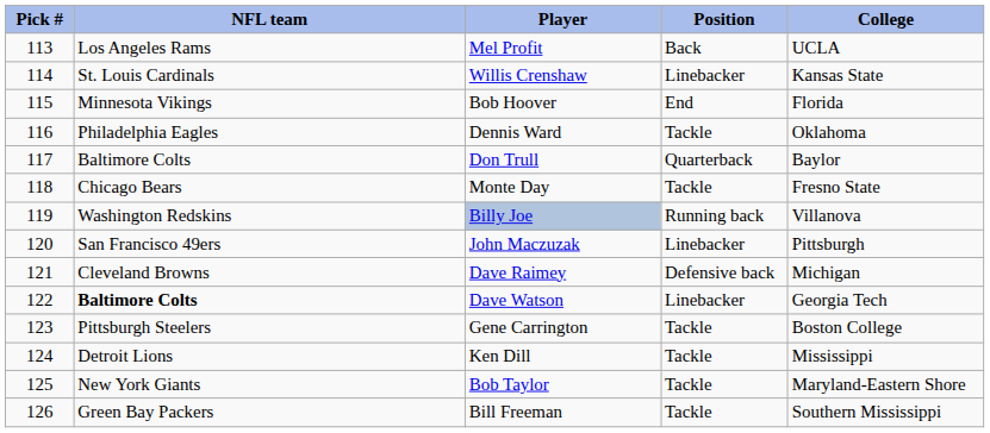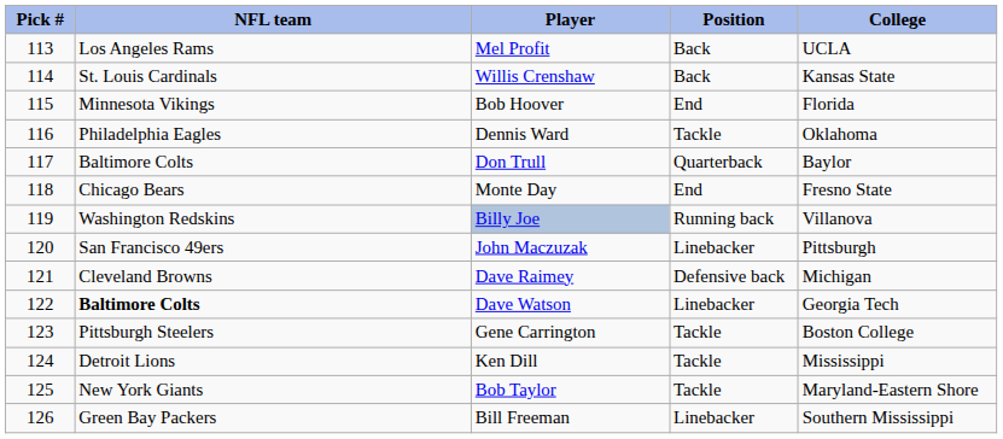Willis Crenshaw | Position: Linebacker -> Back
Monte Day | Position: Tackle -> End
Bill Freeman | Position: Tackle -> Linebacker
